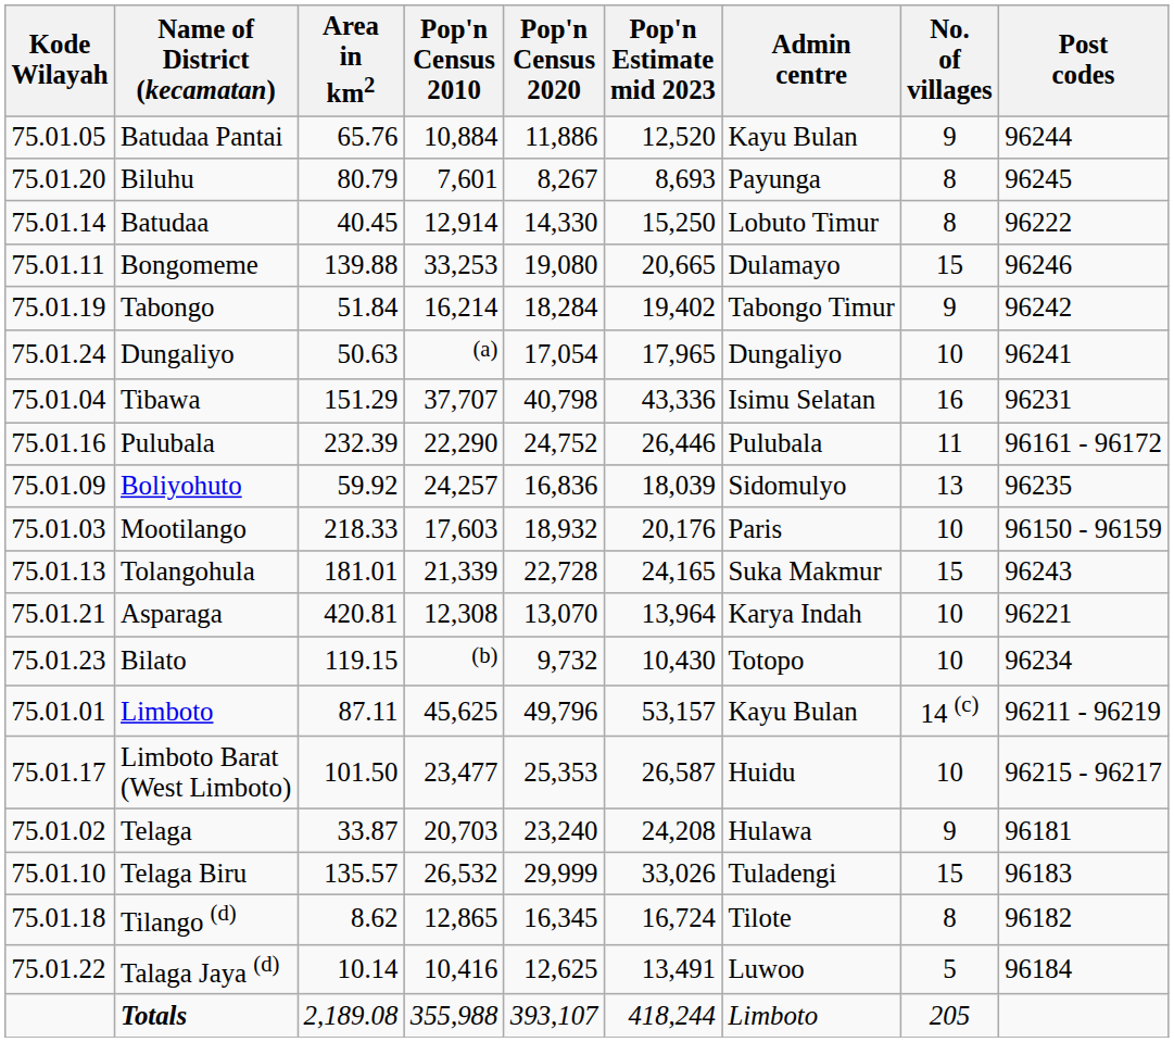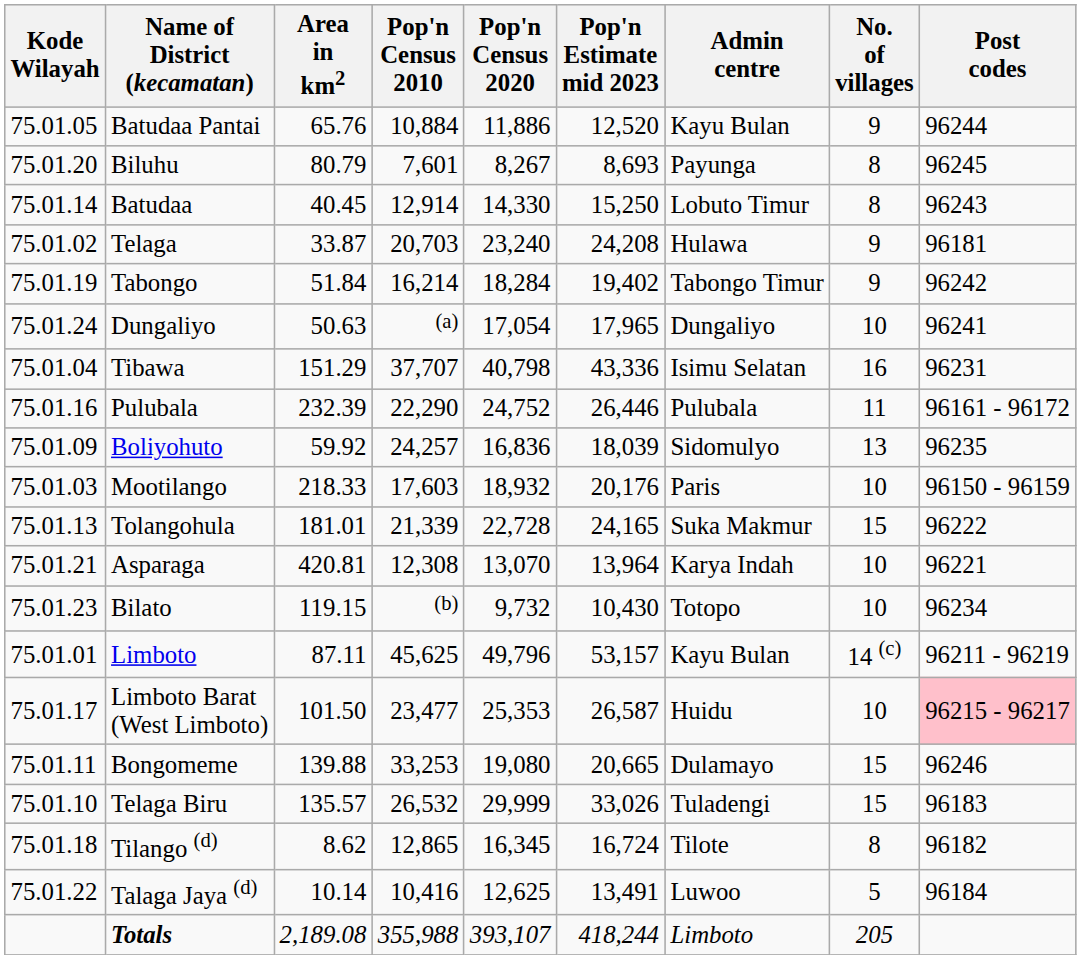Batudaa | Post codes: 96222 -> 96243
rows swapped: Bongomeme <-> Telaga
Tolangohula | Post codes: 96243 -> 96222
Limboto Barat (West Limboto) | Post codes: no background -> pink background
